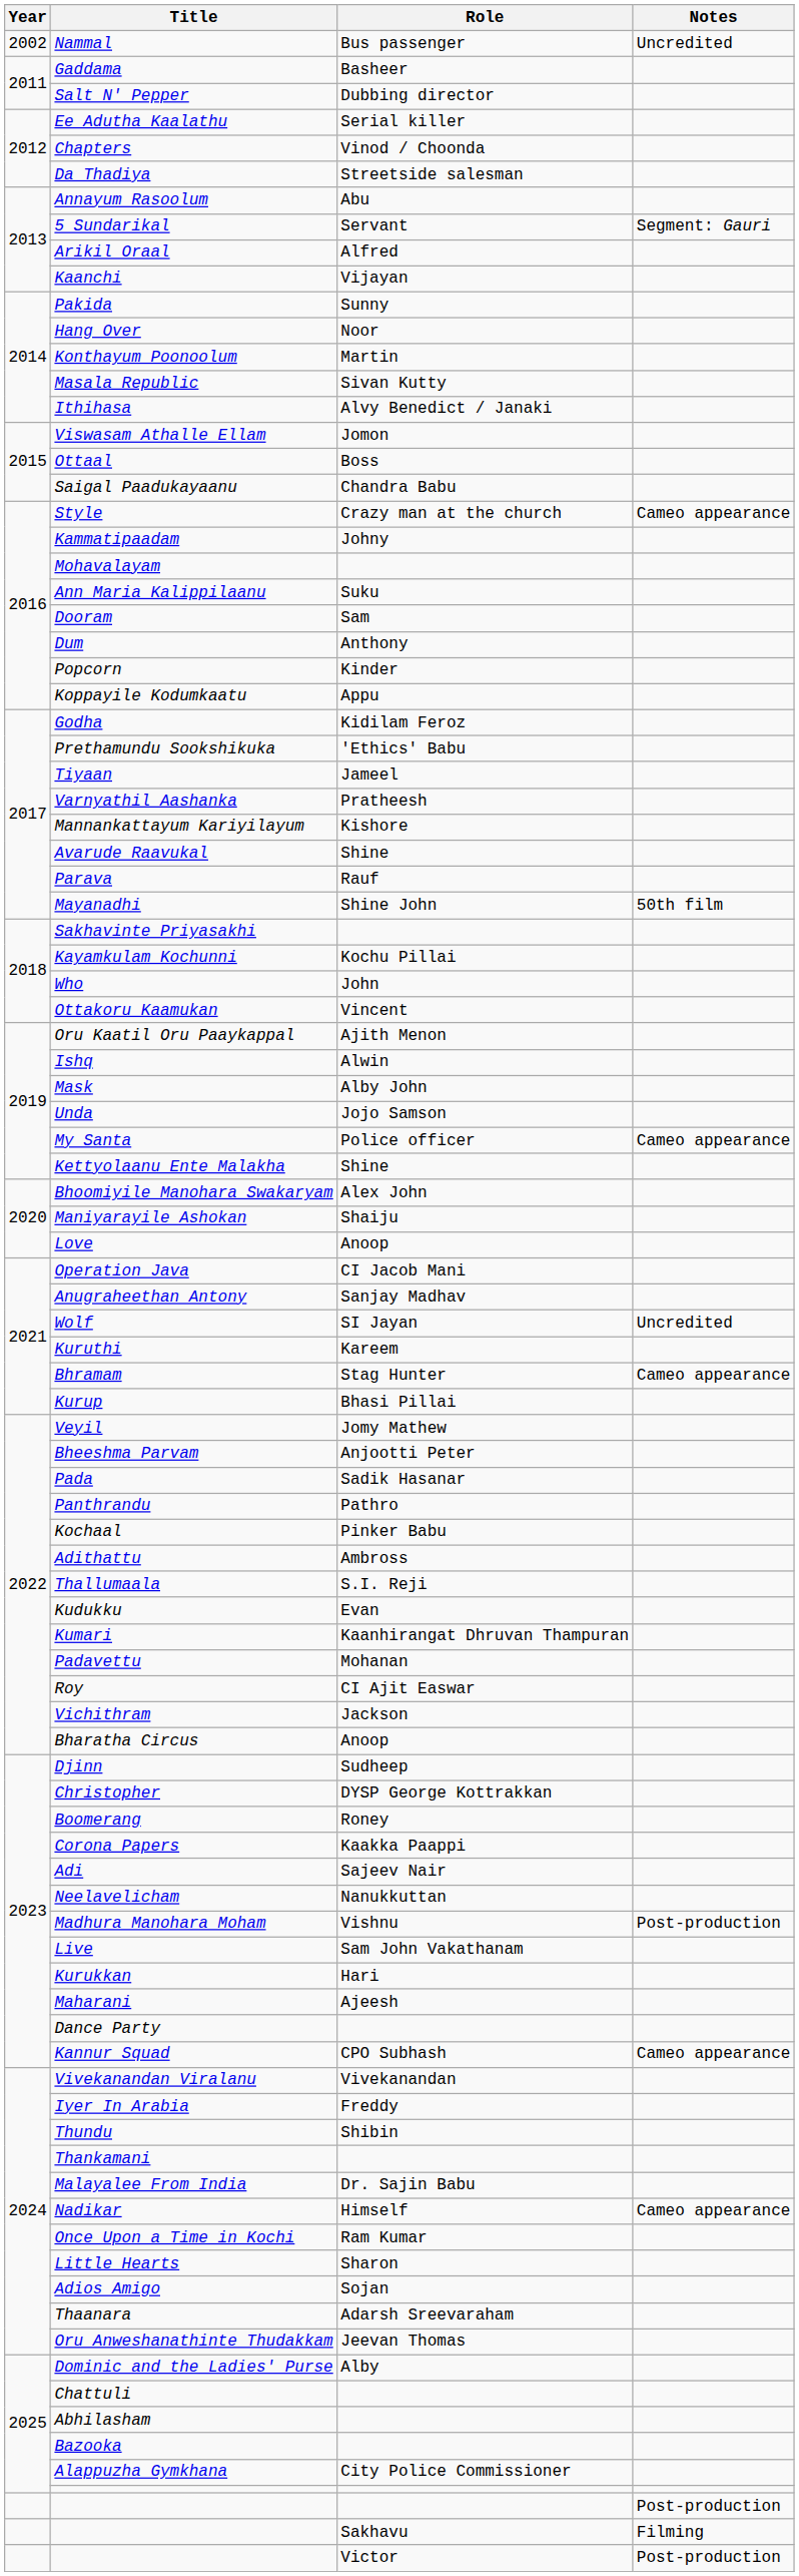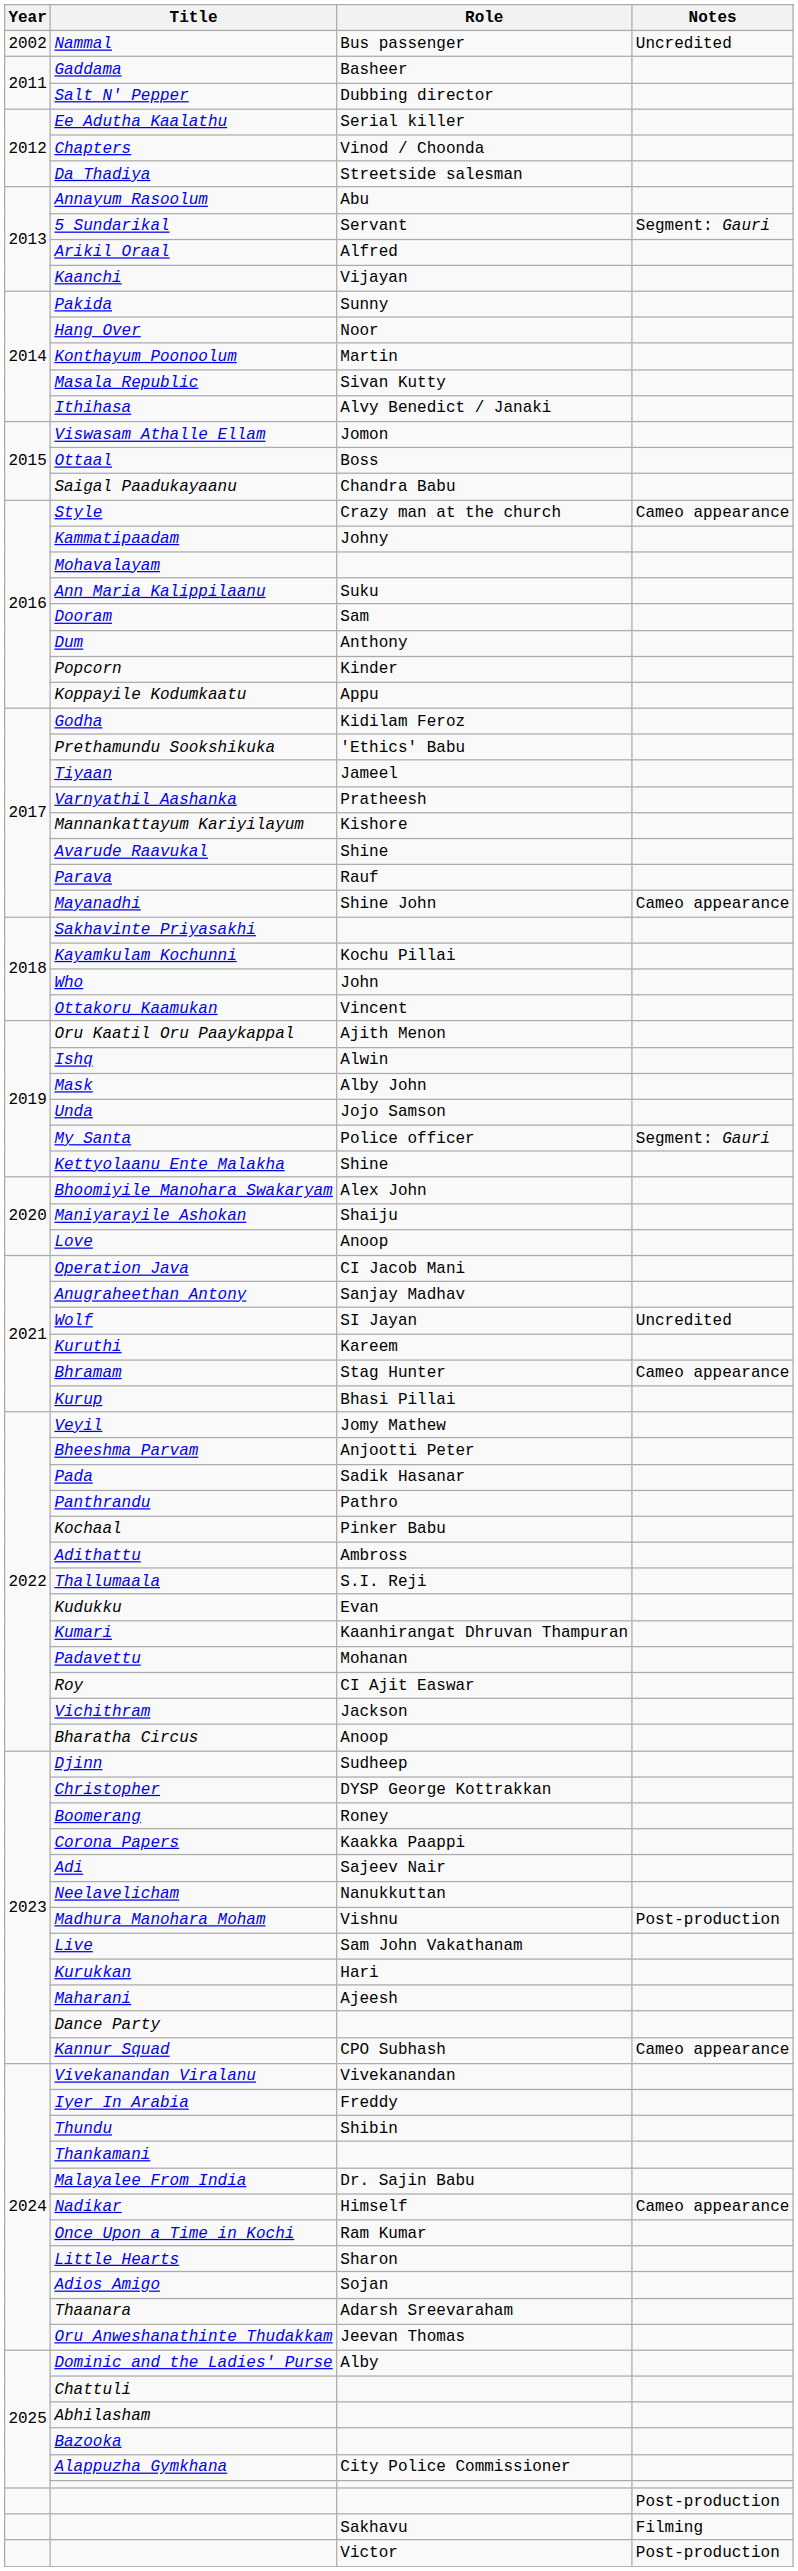Mayanadhi | Notes: 50th film -> Cameo appearance
My Santa | Notes: Cameo appearance -> Segment: Gauri
